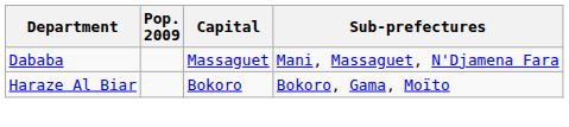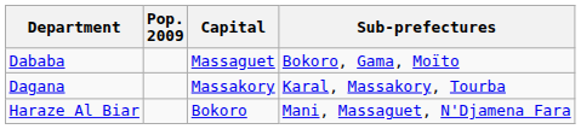Dababa | Sub-prefectures: Mani, Massaguet, N'Djamena Fara -> Bokoro, Gama, Moïto
+ row: Dagana | Massakory | Karal, Massakory, Tourba
Haraze Al Biar | Sub-prefectures: Bokoro, Gama, Moïto -> Mani, Massaguet, N'Djamena Fara
